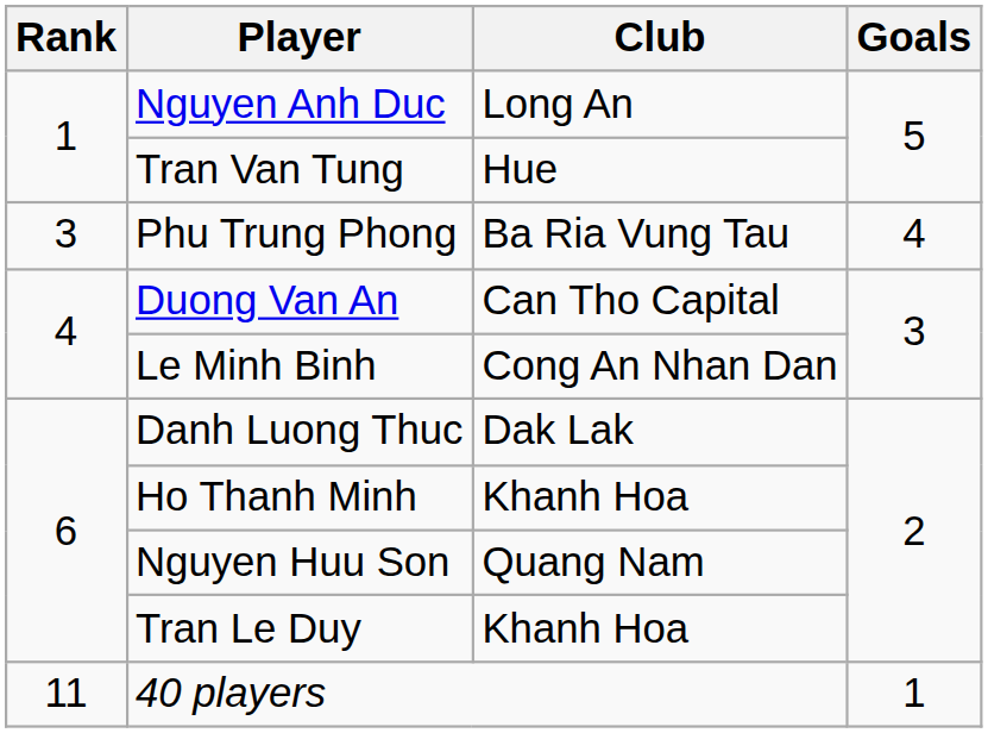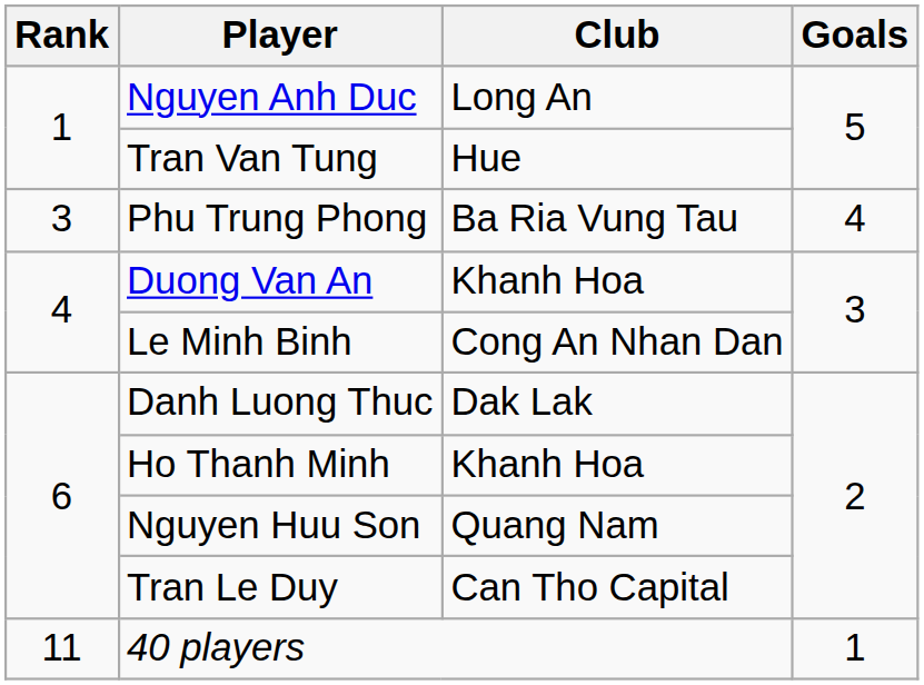Duong Van An | Club: Can Tho Capital -> Khanh Hoa
Tran Le Duy | Club: Khanh Hoa -> Can Tho Capital
